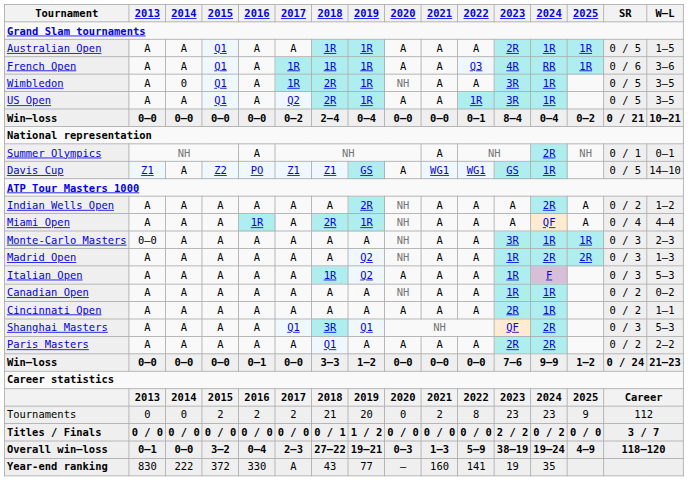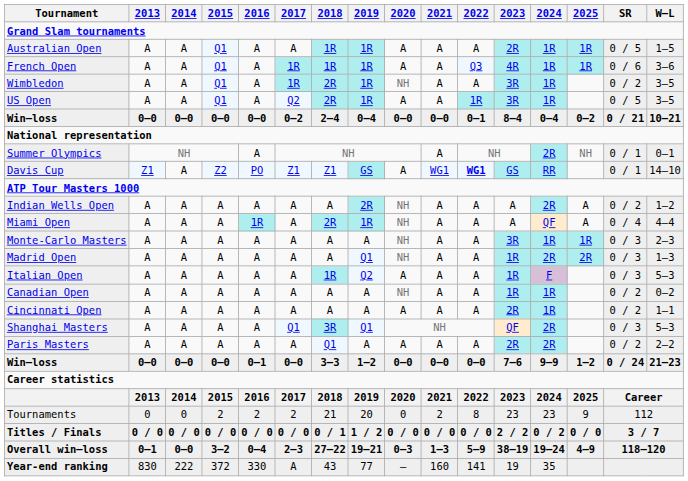French Open | 2024: RR -> 1R
Wimbledon | 2014: 0 -> A
Wimbledon | SR: 0 / 5 -> 0 / 2
Davis Cup | 2022: normal -> bold
Davis Cup | 2024: 1R -> RR
Davis Cup | SR: 0 / 5 -> 0 / 1
Monte-Carlo Masters | 2013: 0–0 -> A
Madrid Open | 2019: Q2 -> Q1
